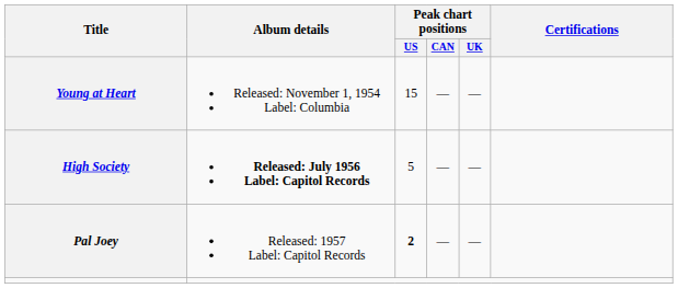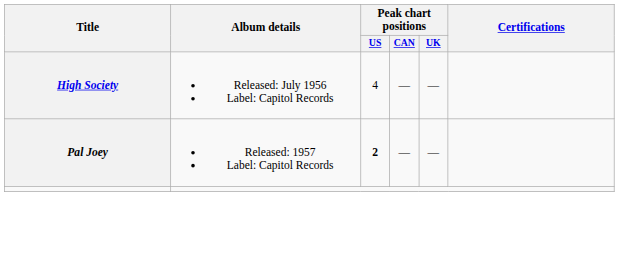- row: Young at Heart | Released: November 1, 1954 Label: Columbia | 15 | — | —
High Society | Album details: bold -> normal
High Society | Peak chart positions / US: 5 -> 4
